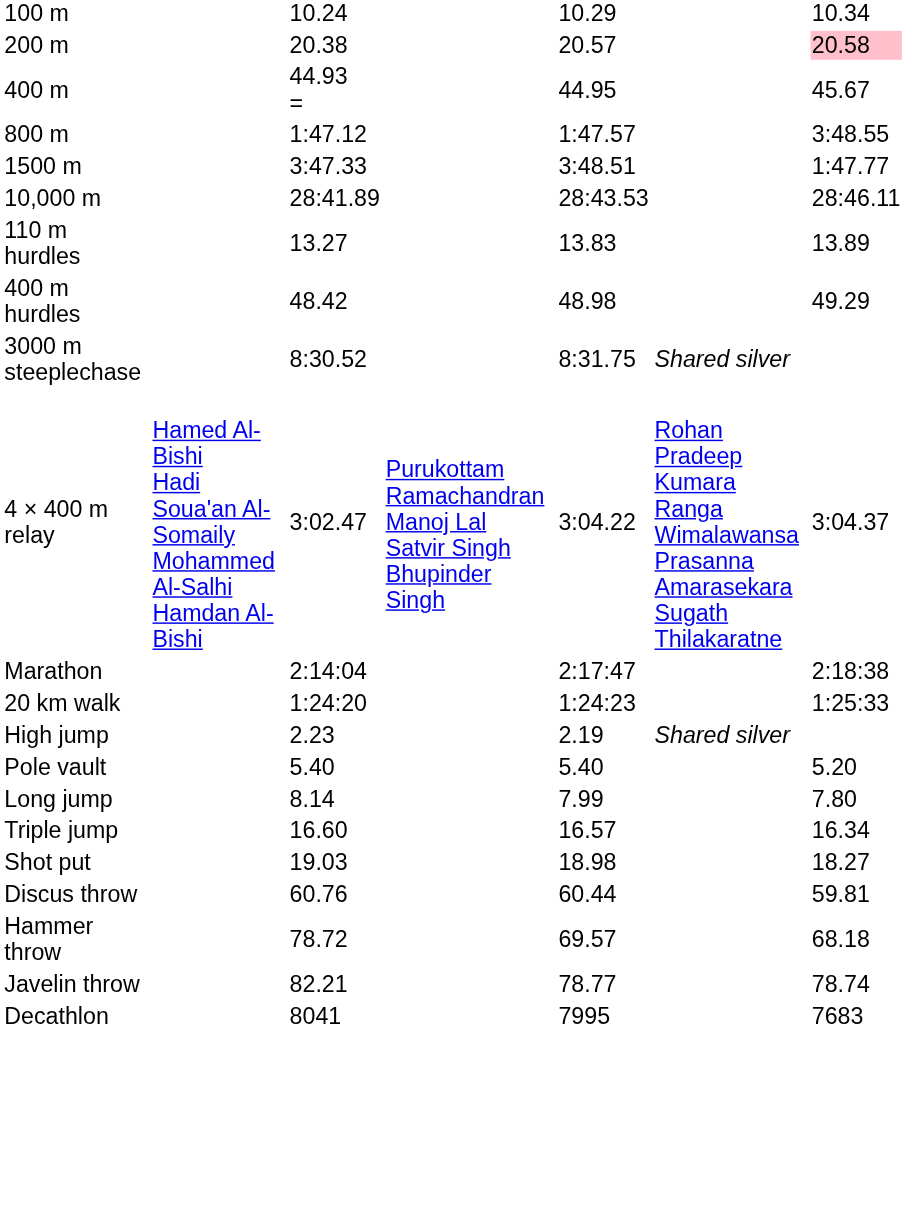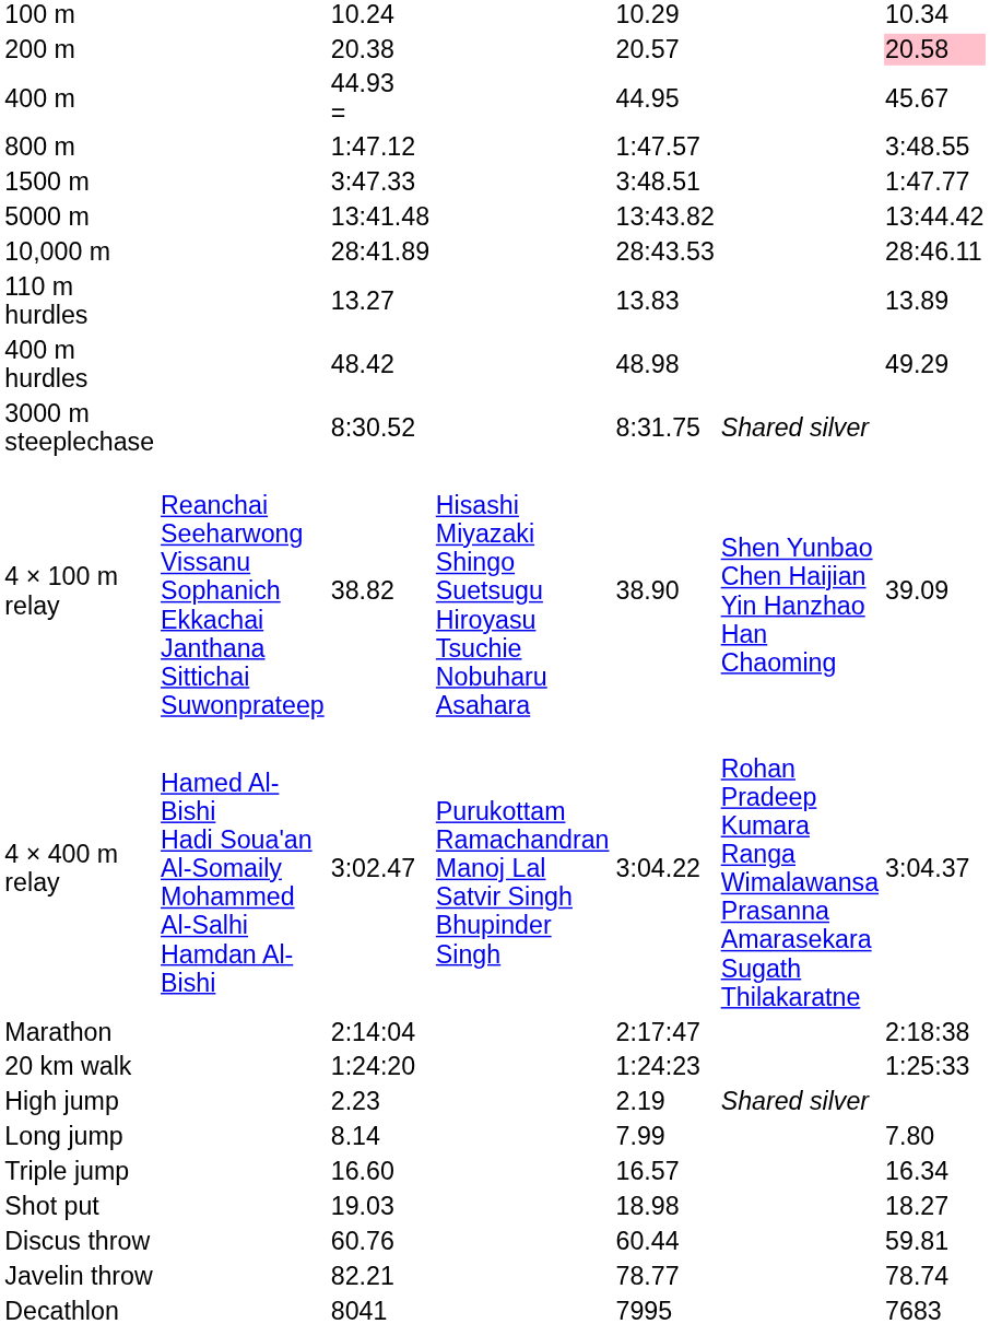+ row: 5000 m | 13:41.48 | 13:43.82 | 13:44.42
+ row: 4 × 100 m relay | Reanchai Seeharwong Vissanu Sophanich Ekkachai Janthana Sittichai Suwonprateep | 38.82 | Hisashi Miyazaki Shingo Suetsugu Hiroyasu Tsuchie Nobuharu Asahara | 38.90 | Shen Yunbao Chen Haijian Yin Hanzhao Han Chaoming | 39.09
- row: Pole vault | 5.40 | 5.40 | 5.20
- row: Hammer throw | 78.72 | 69.57 | 68.18
